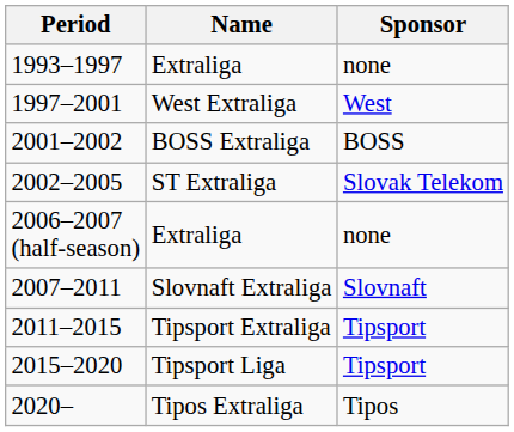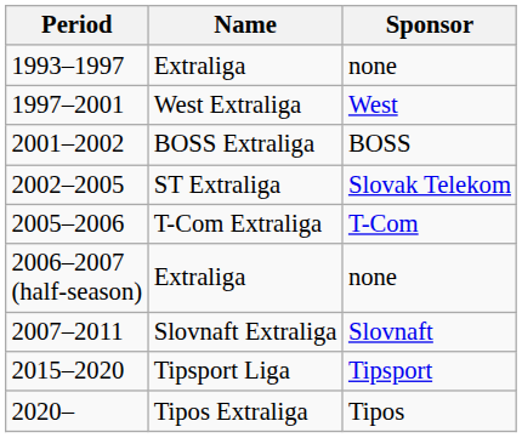+ row: 2005–2006 | T-Com Extraliga | T-Com
- row: 2011–2015 | Tipsport Extraliga | Tipsport
